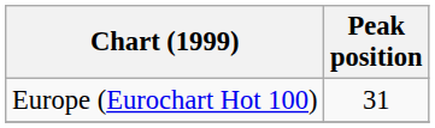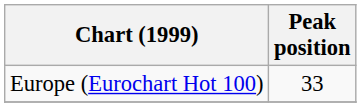Europe (Eurochart Hot 100) | Peak position: 31 -> 33
